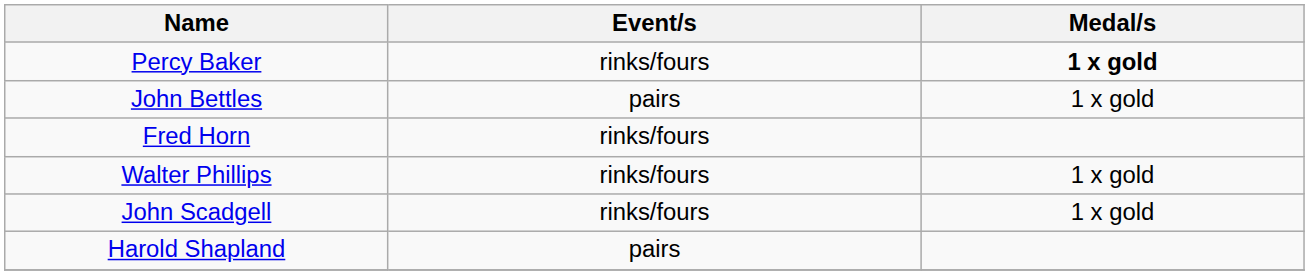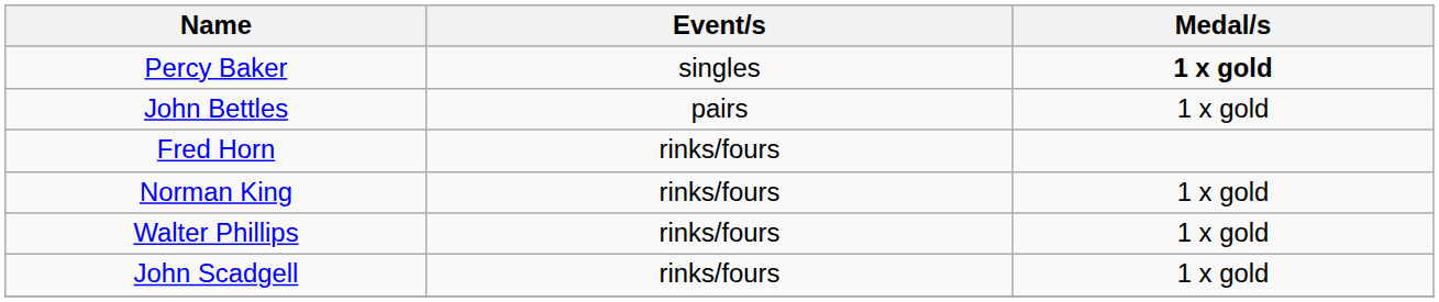Percy Baker | Event/s: rinks/fours -> singles
+ row: Norman King | rinks/fours | 1 x gold
- row: Harold Shapland | pairs
